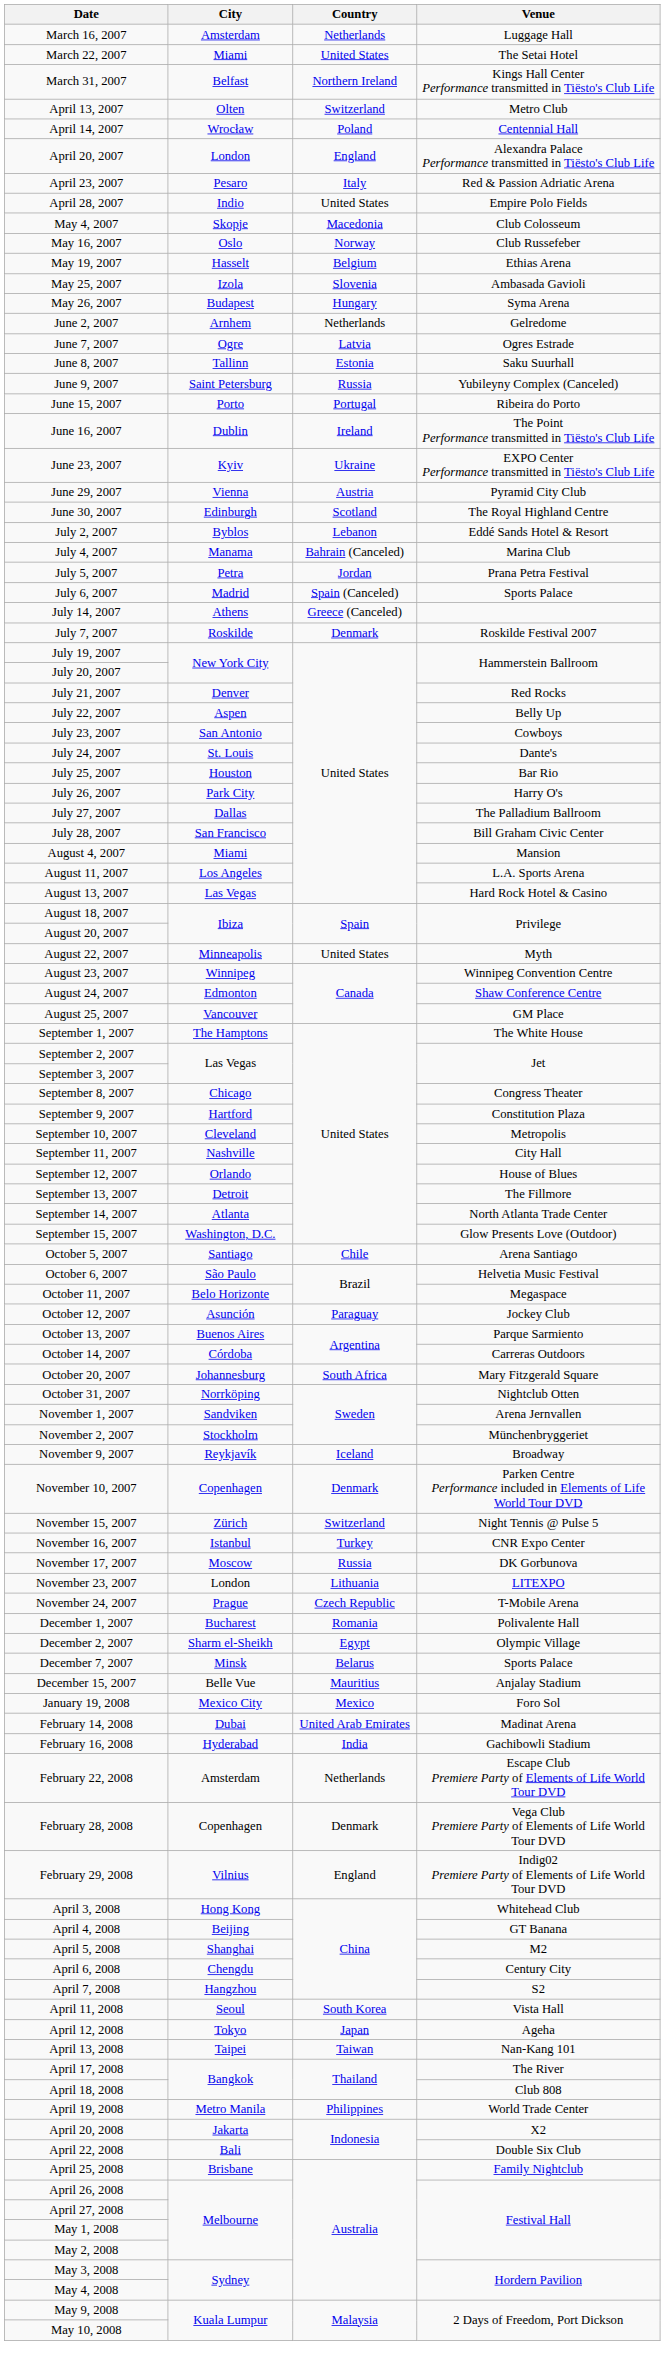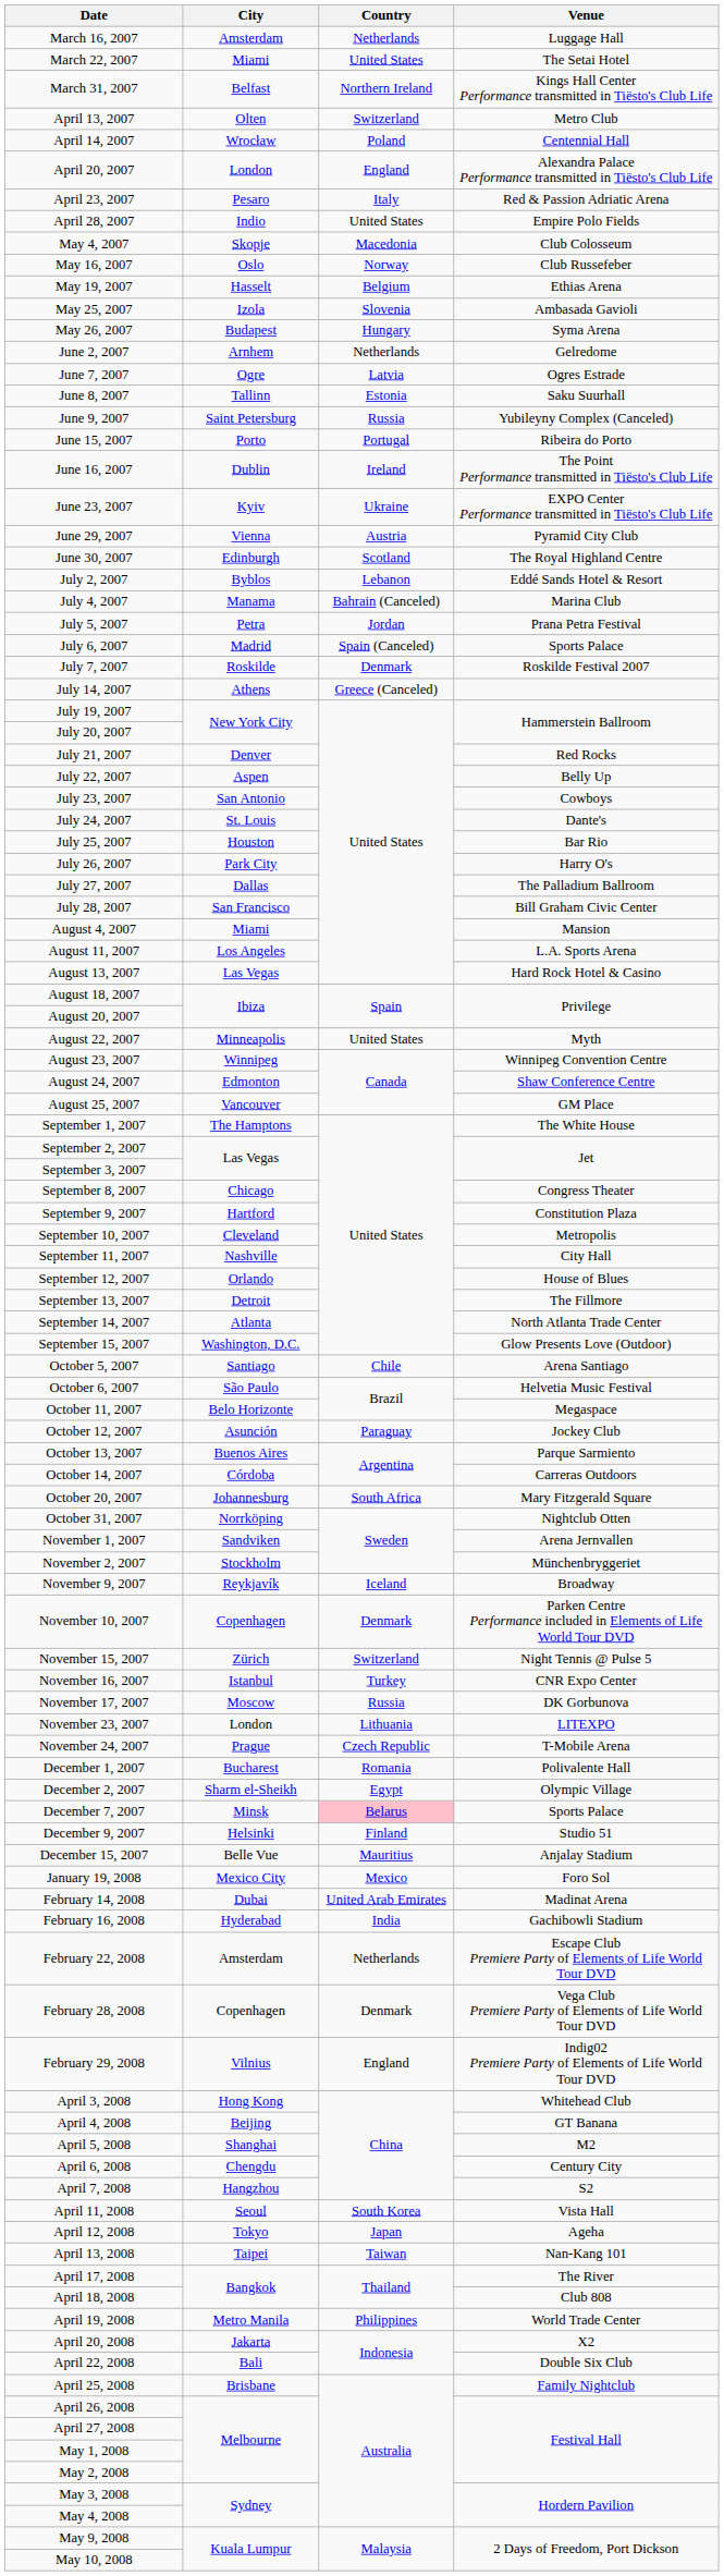rows swapped: July 7, 2007 <-> July 14, 2007
December 7, 2007 | Country: no background -> pink background
+ row: December 9, 2007 | Helsinki | Finland | Studio 51
